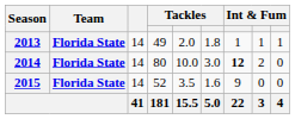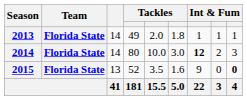2014 | column 9: 0 -> 3
2015 | column 3: 14 -> 13
2015 | column 9: normal -> bold
